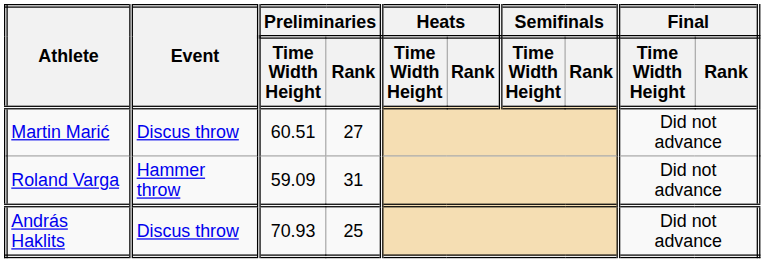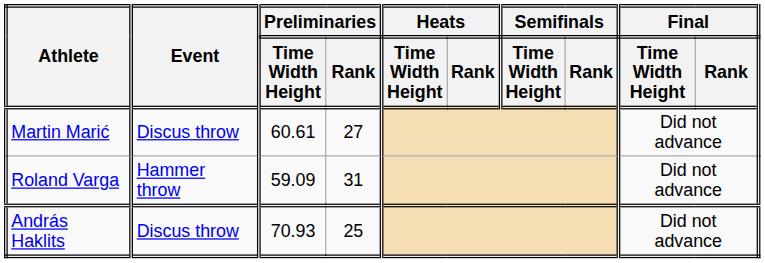Martin Marić | Preliminaries / Time Width Height: 60.51 -> 60.61
